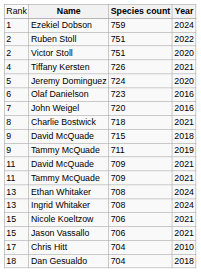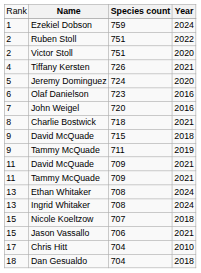Nicole Koeltzow | column 3: 706 -> 707
Nicole Koeltzow | column 4: 2021 -> 2018
